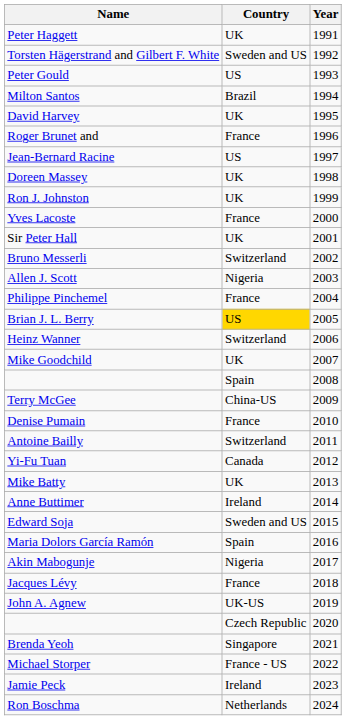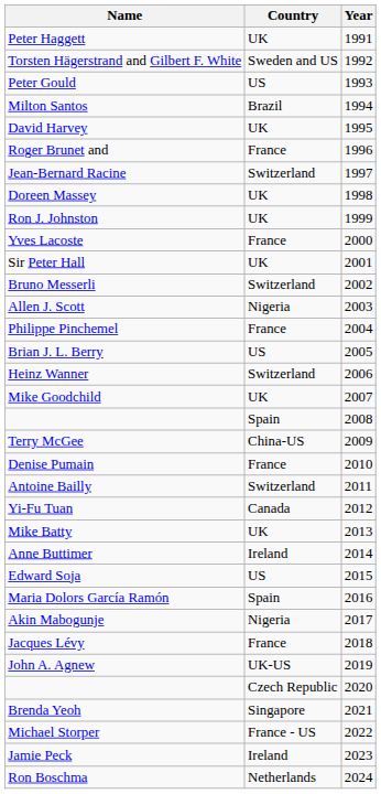Jean-Bernard Racine | Country: US -> Switzerland
Brian J. L. Berry | Country: gold background -> no background
Edward Soja | Country: Sweden and US -> US
